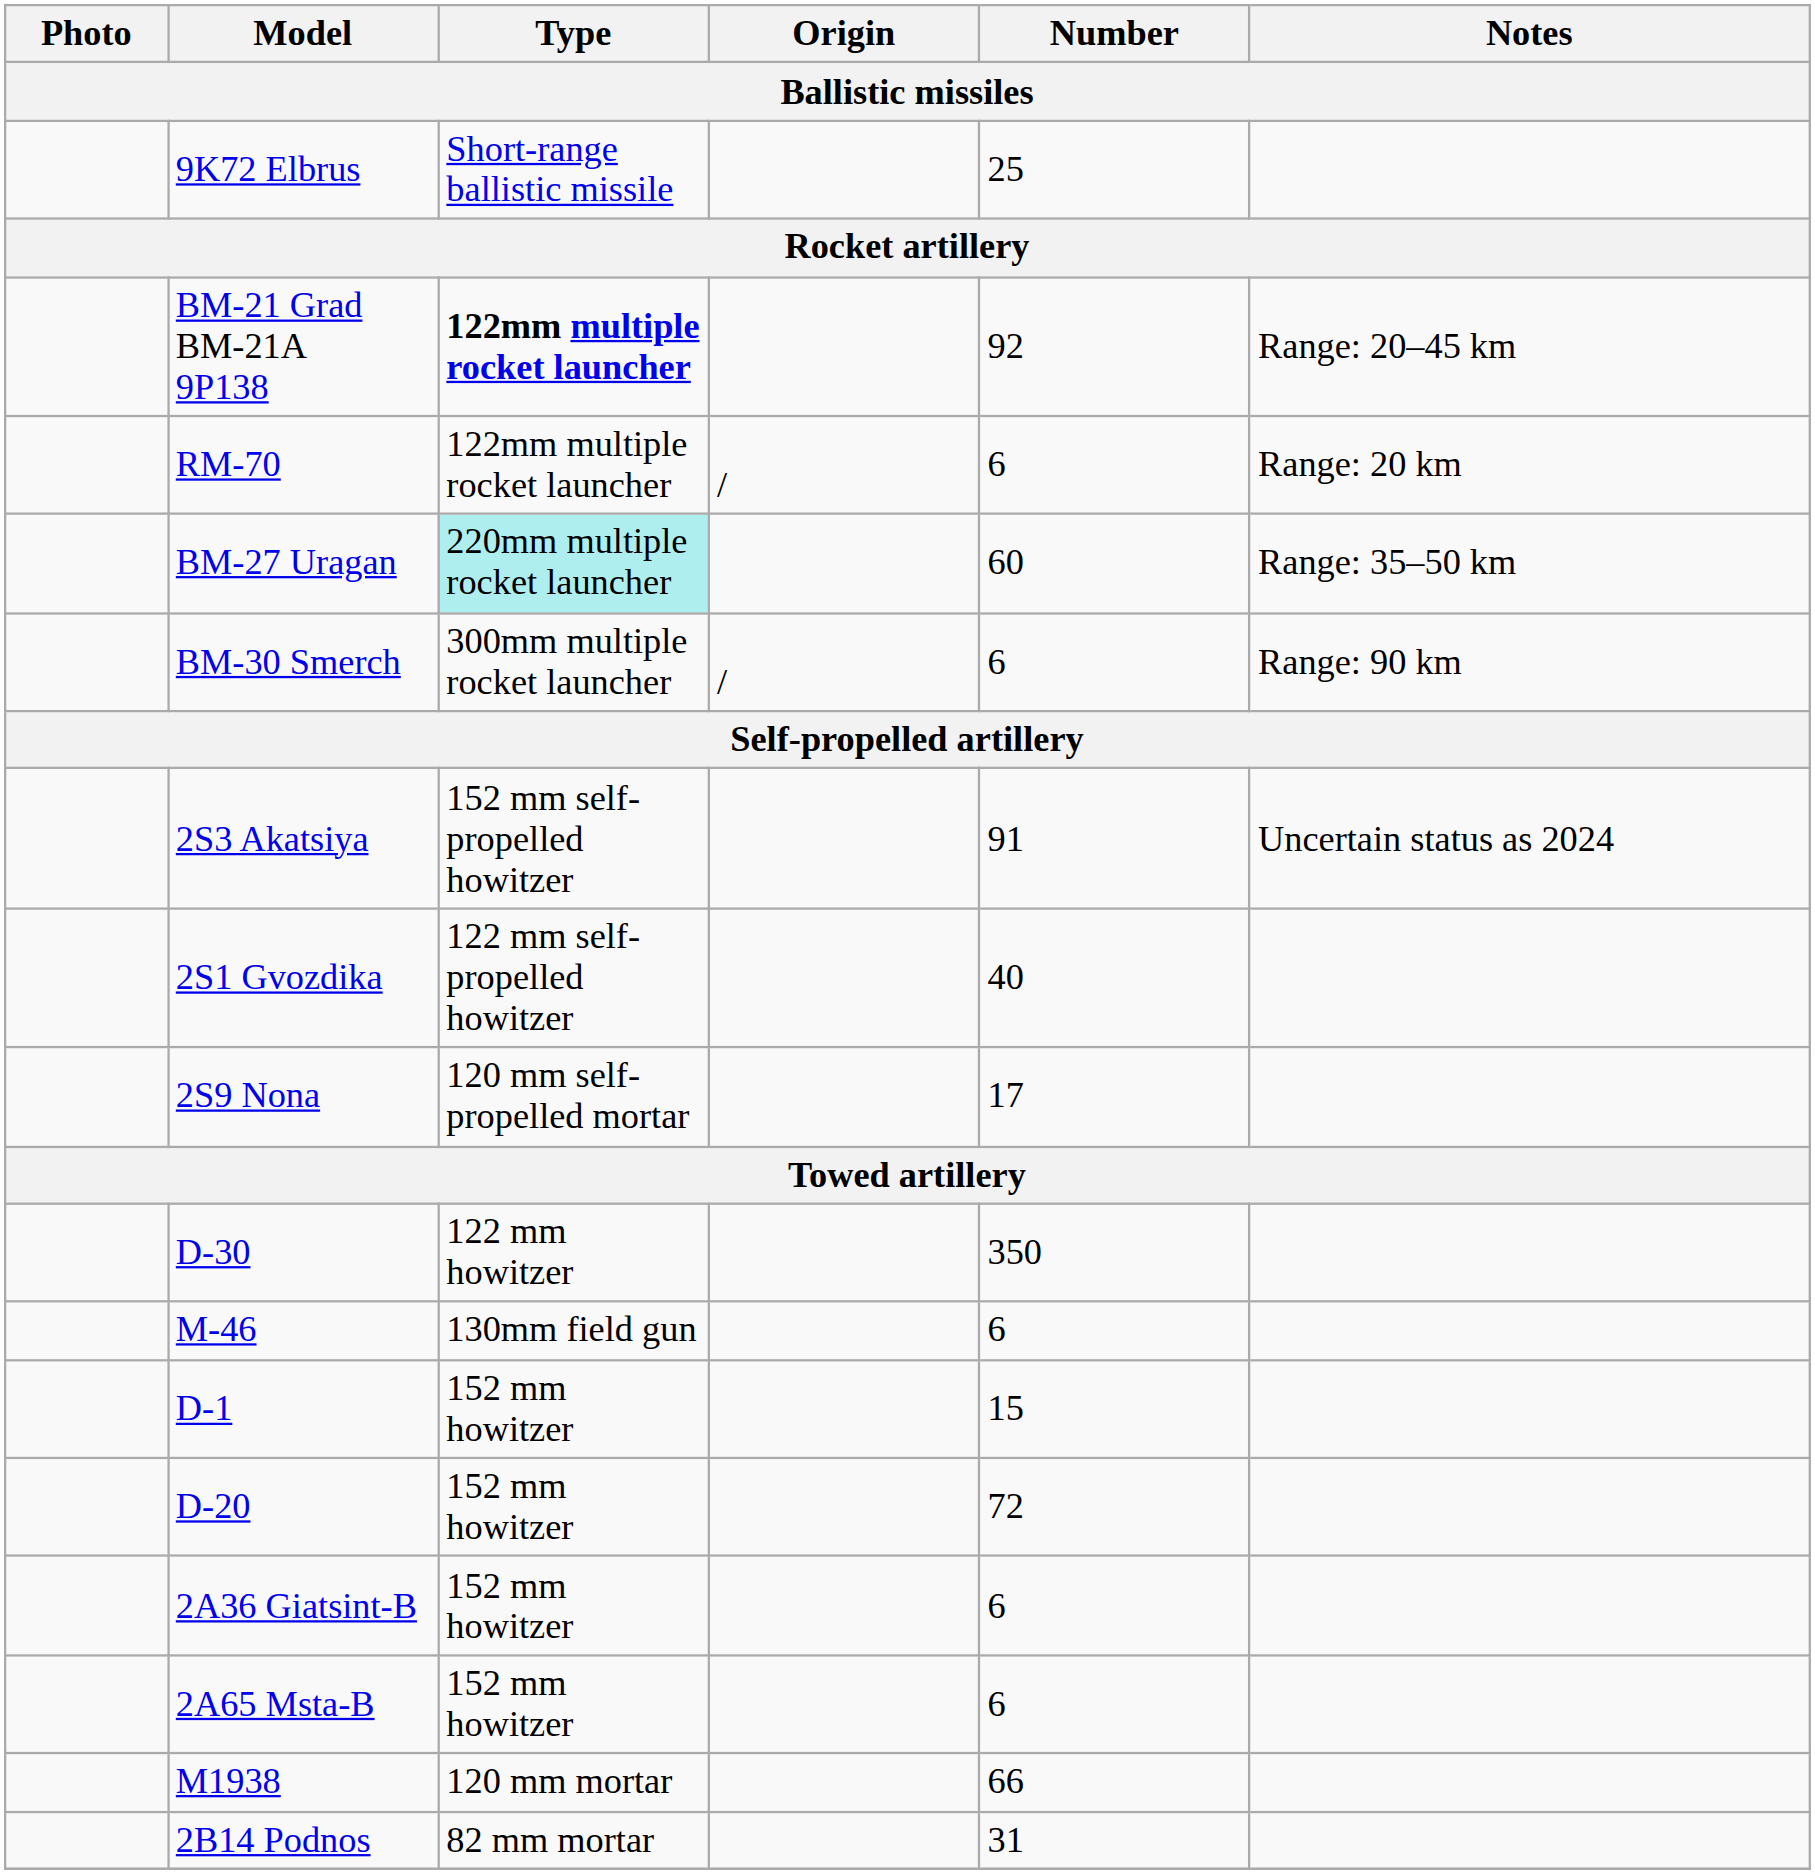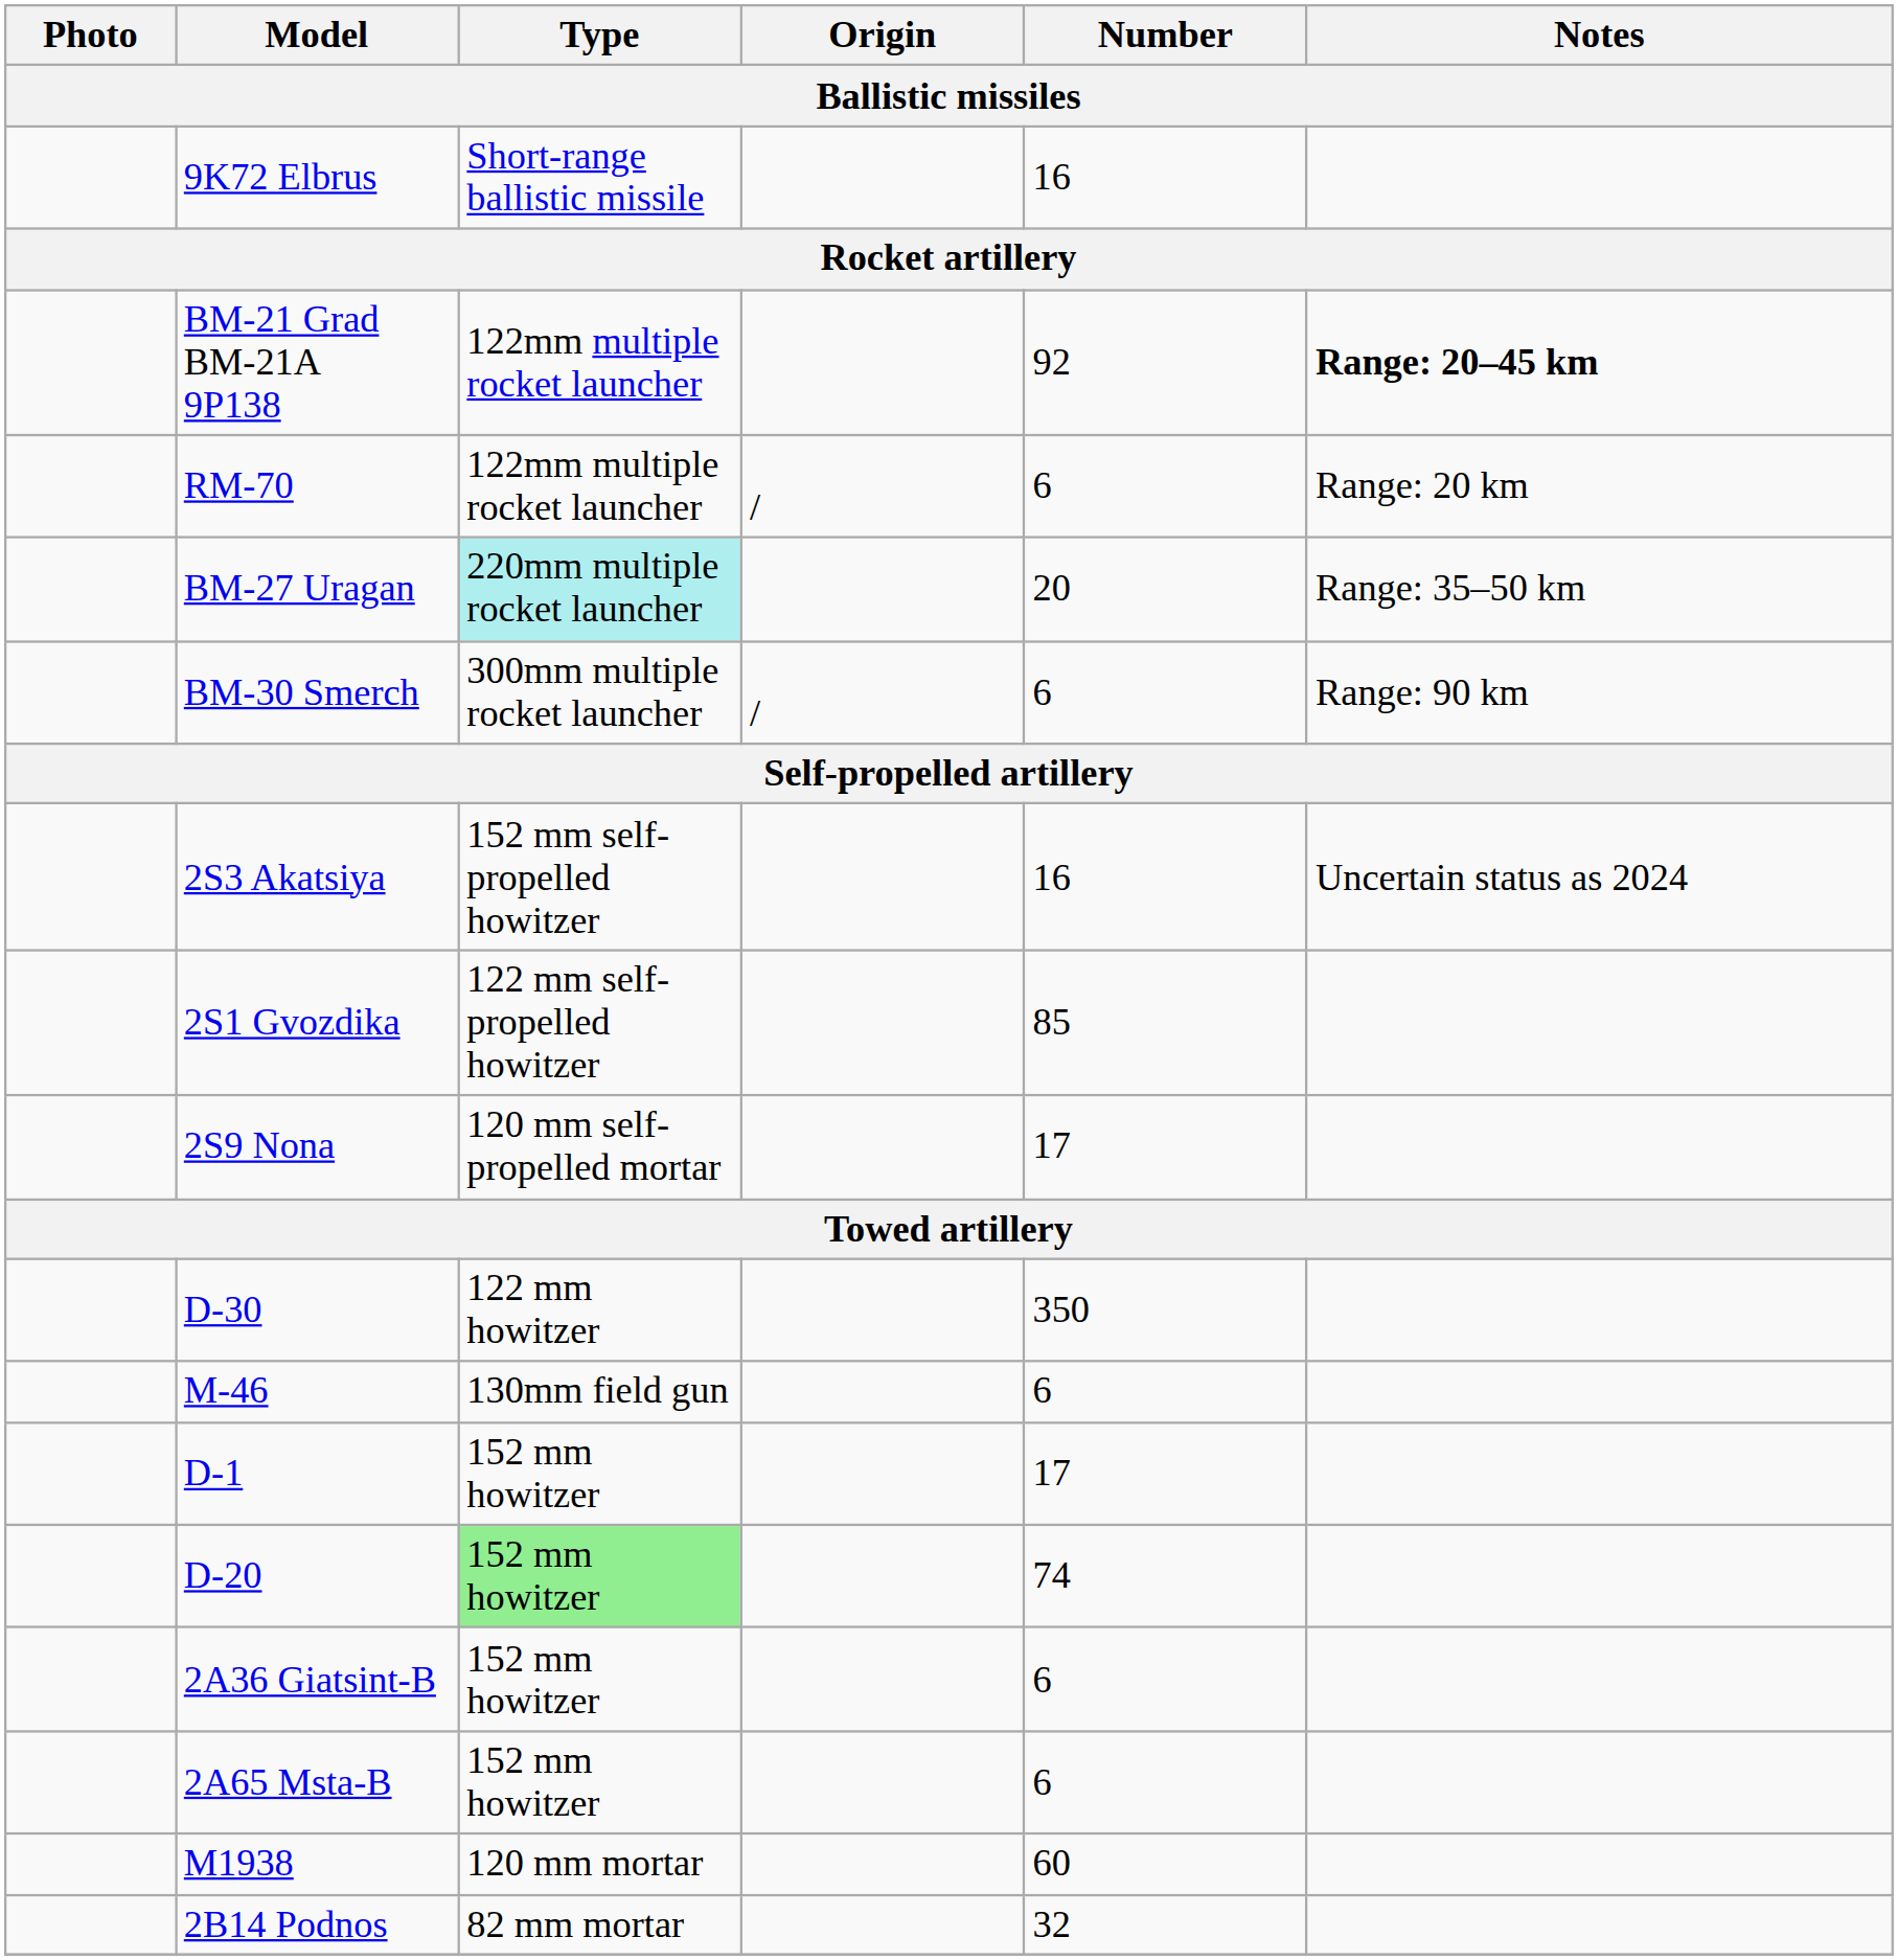9K72 Elbrus | Number / Ballistic missiles: 25 -> 16
BM-21 Grad BM-21A 9P138 | Type / Ballistic missiles: bold -> normal
BM-21 Grad BM-21A 9P138 | Notes / Ballistic missiles: normal -> bold
BM-27 Uragan | Number / Ballistic missiles: 60 -> 20
2S3 Akatsiya | Number / Ballistic missiles: 91 -> 16
2S1 Gvozdika | Number / Ballistic missiles: 40 -> 85
D-1 | Number / Ballistic missiles: 15 -> 17
D-20 | Type / Ballistic missiles: no background -> lightgreen background
D-20 | Number / Ballistic missiles: 72 -> 74
M1938 | Number / Ballistic missiles: 66 -> 60
2B14 Podnos | Number / Ballistic missiles: 31 -> 32
